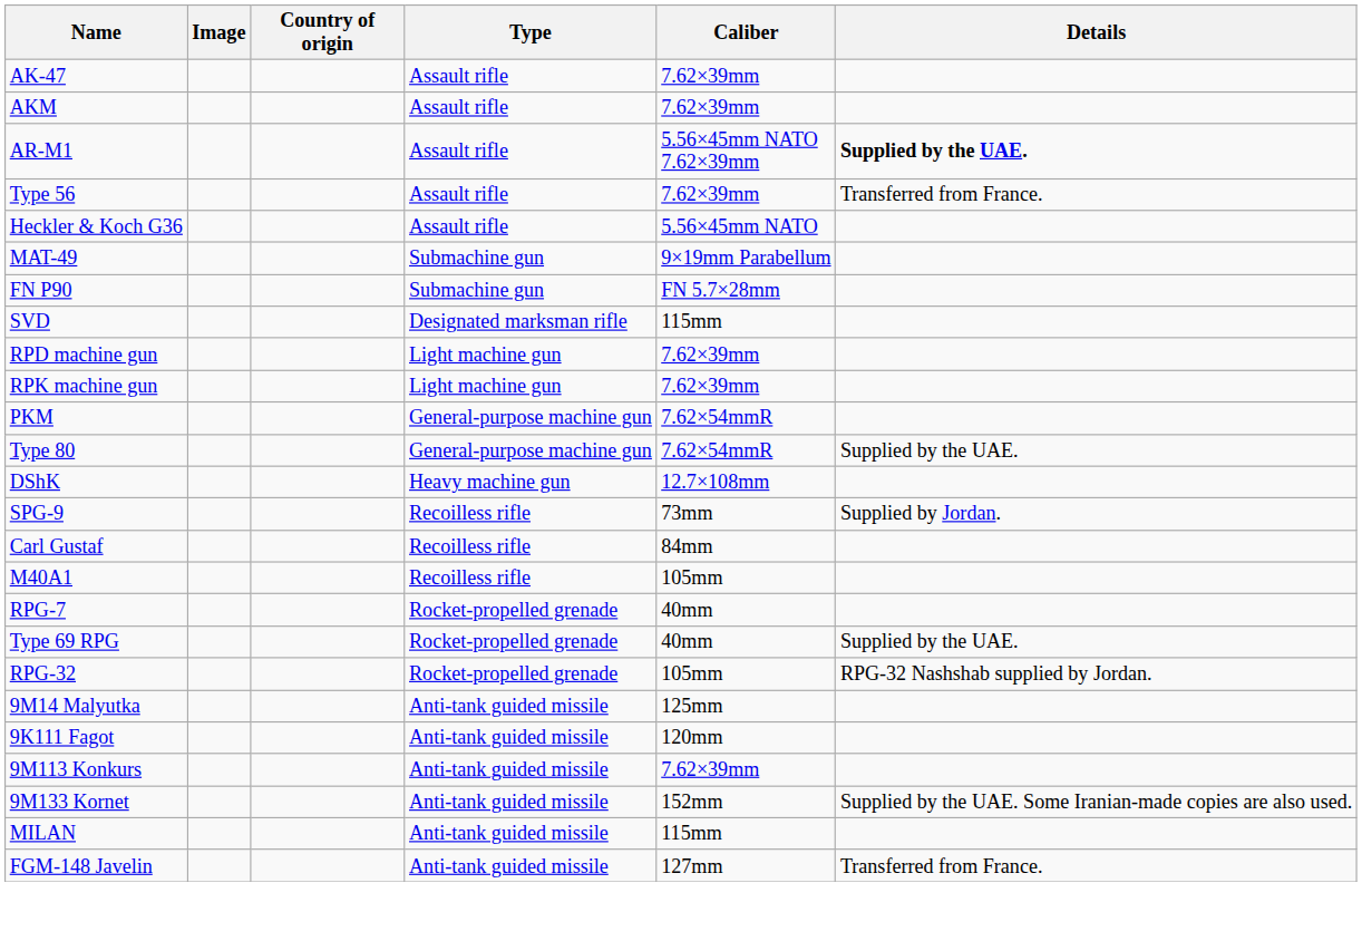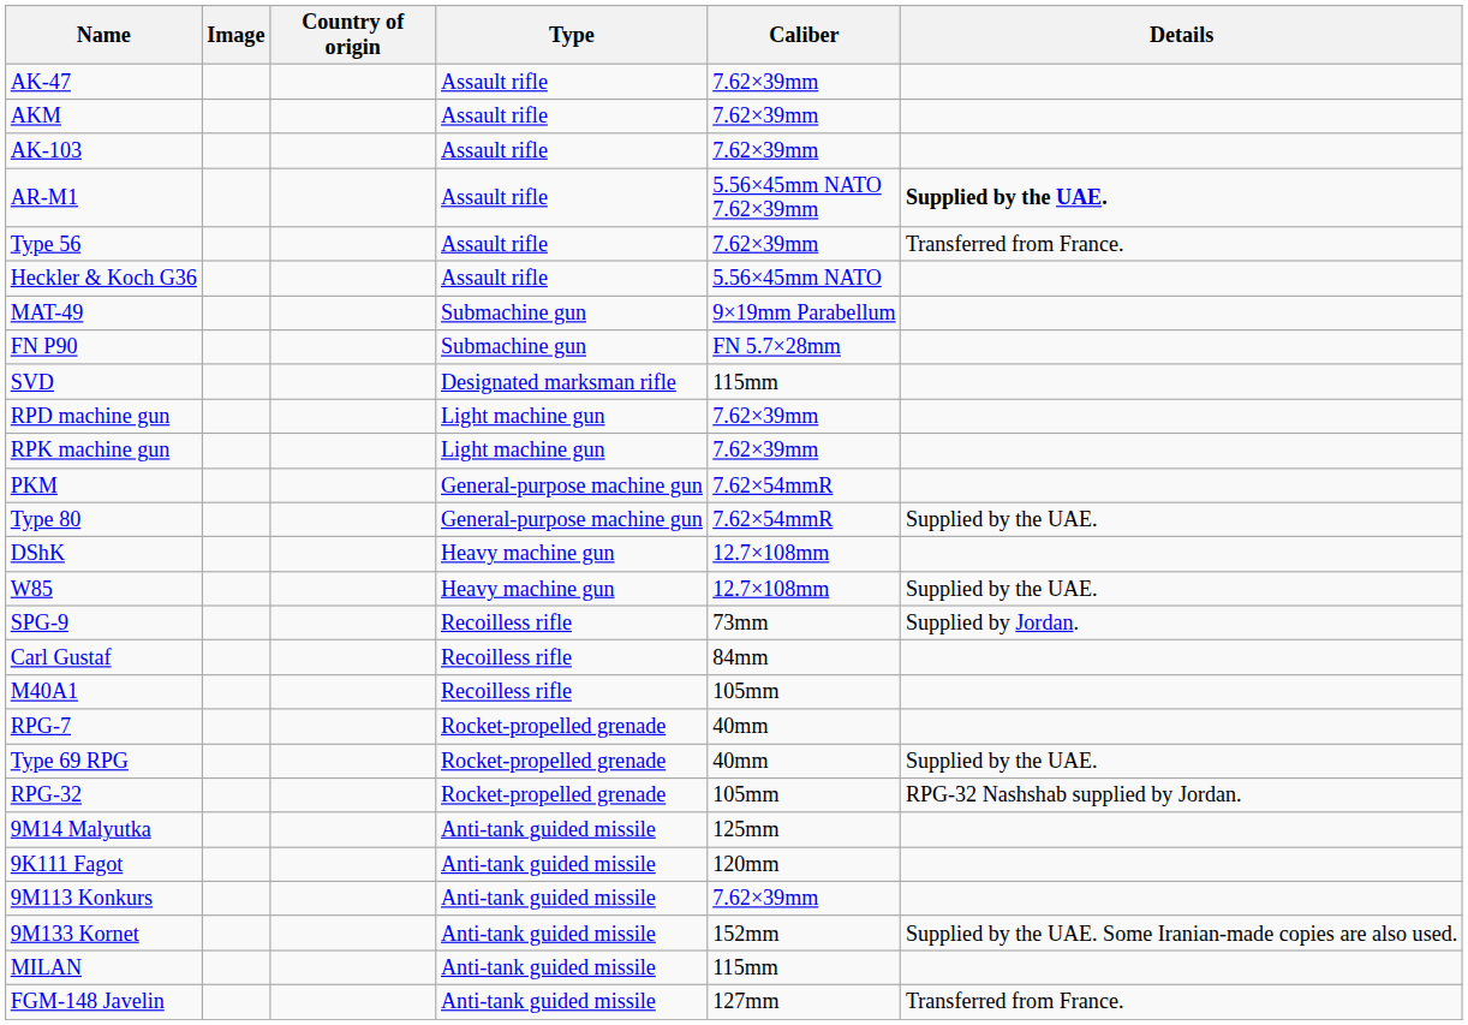+ row: AK-103 | Assault rifle | 7.62×39mm
+ row: W85 | Heavy machine gun | 12.7×108mm | Supplied by the UAE.
